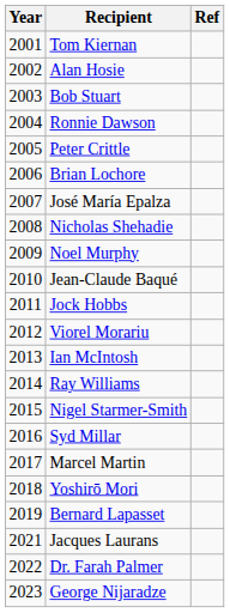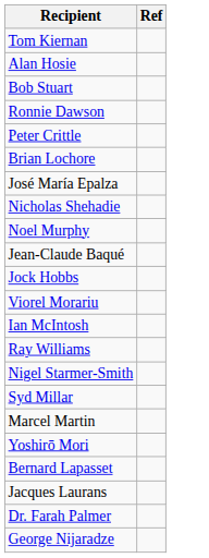- column: Year | 2001 | 2002 | 2003 | 2004 | 2005 | 2006 | 2007 | 2008 | 2009 | 2010 | 2011 | 2012 | 2013 | 2014 | 2015 | 2016 | 2017 | 2018 | 2019 | 2021 | 2022 | 2023
